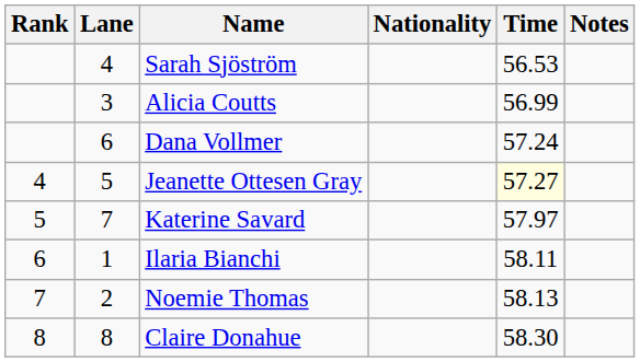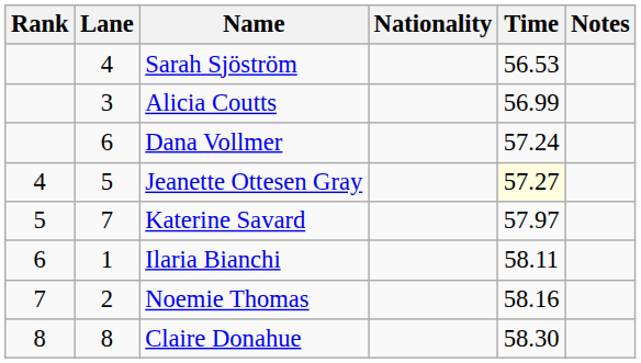Noemie Thomas | Time: 58.13 -> 58.16
